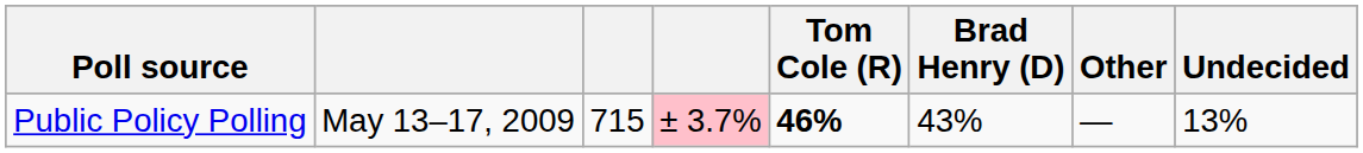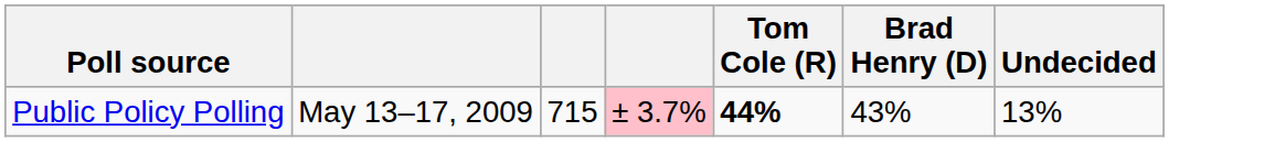- column: Other | —
Public Policy Polling | Tom Cole (R): 46% -> 44%
